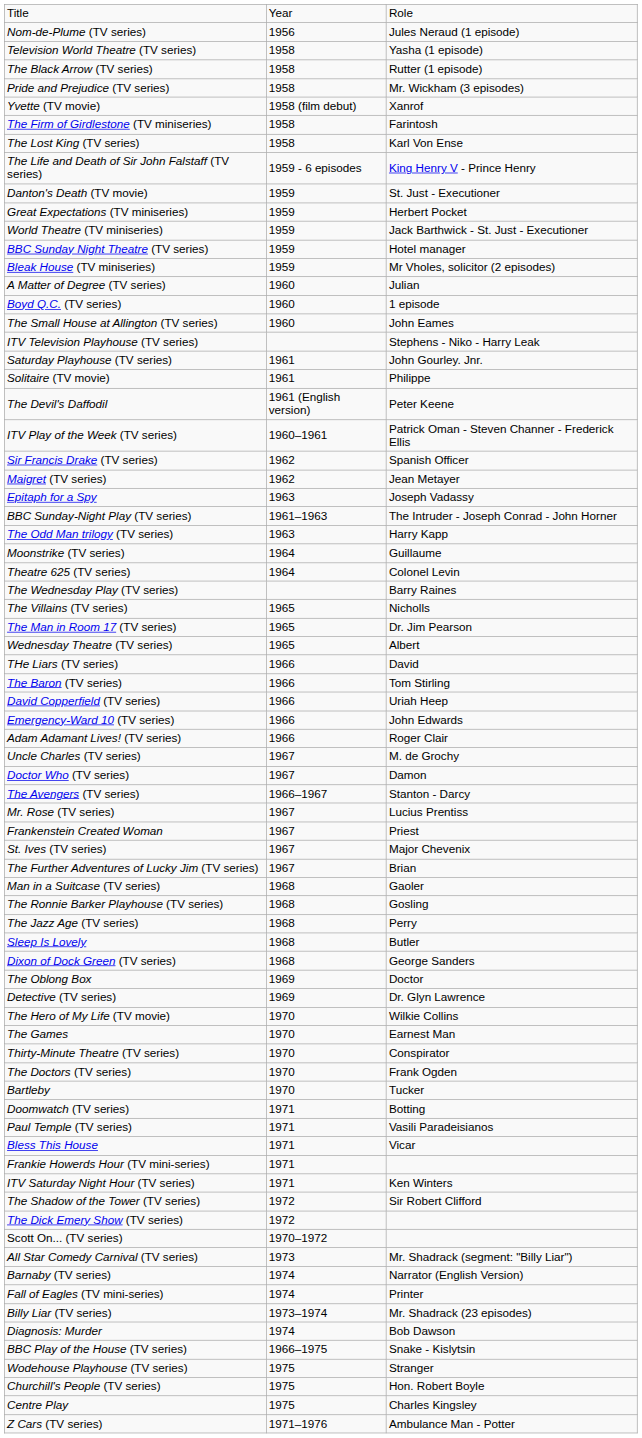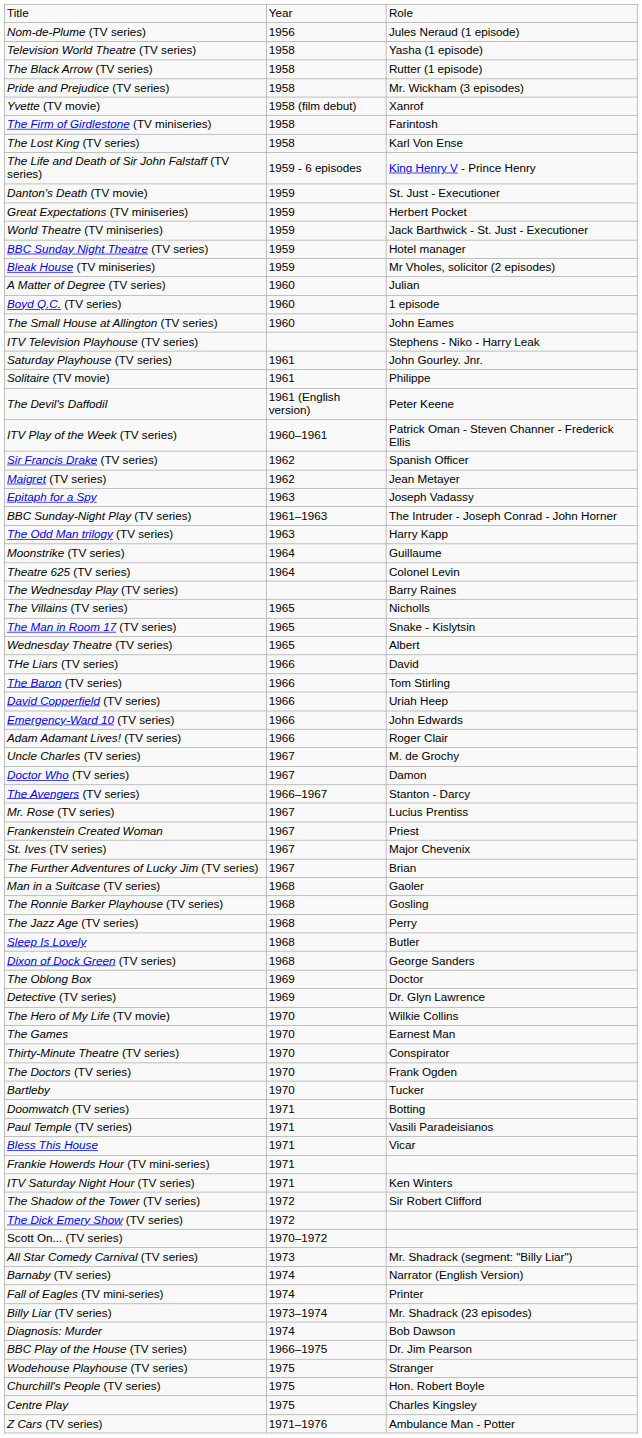The Man in Room 17 (TV series) | column 3: Dr. Jim Pearson -> Snake - Kislytsin
BBC Play of the House (TV series) | column 3: Snake - Kislytsin -> Dr. Jim Pearson
